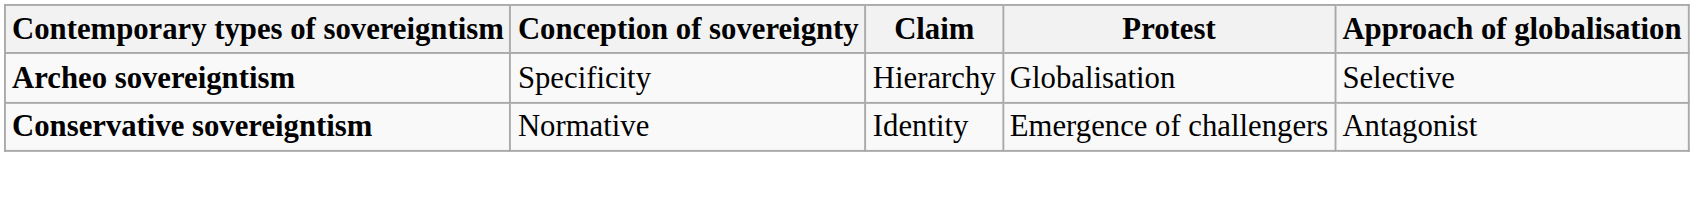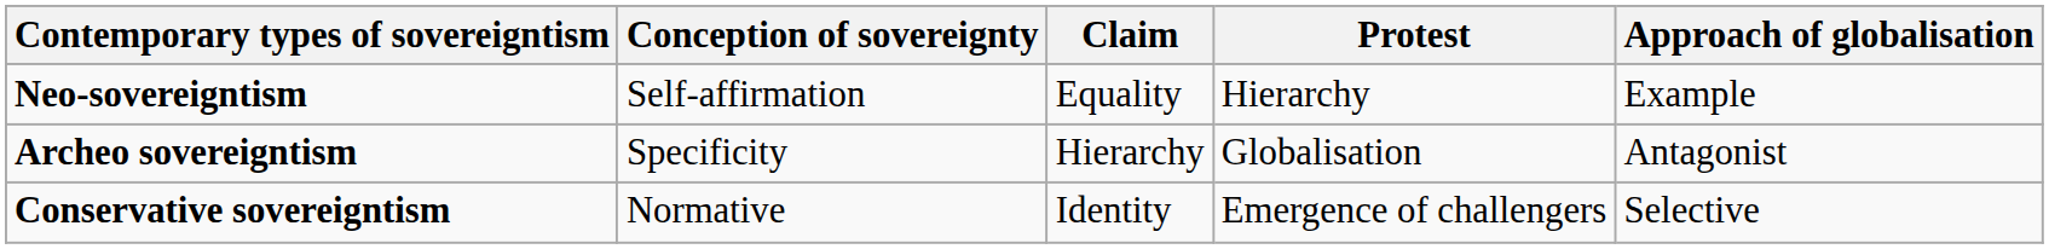+ row: Neo-sovereigntism | Self-affirmation | Equality | Hierarchy | Example
Archeo sovereigntism | Approach of globalisation: Selective -> Antagonist
Conservative sovereigntism | Approach of globalisation: Antagonist -> Selective
